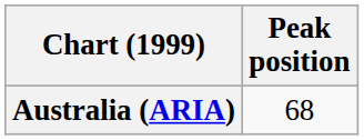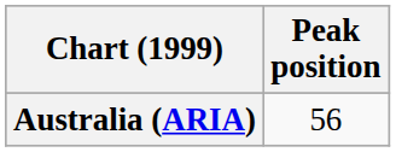Australia (ARIA) | Peak position: 68 -> 56
